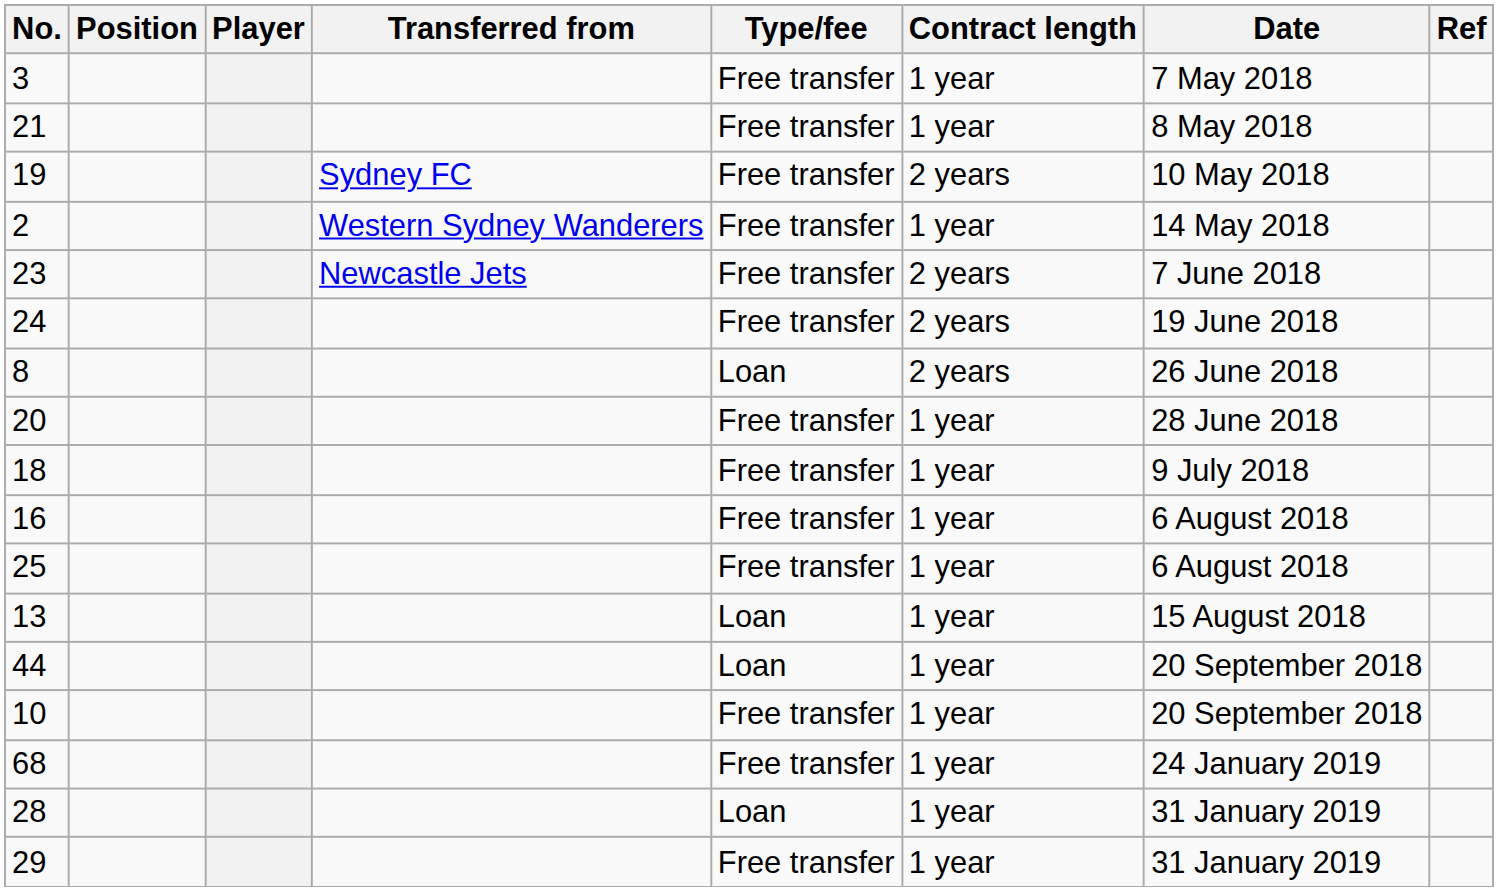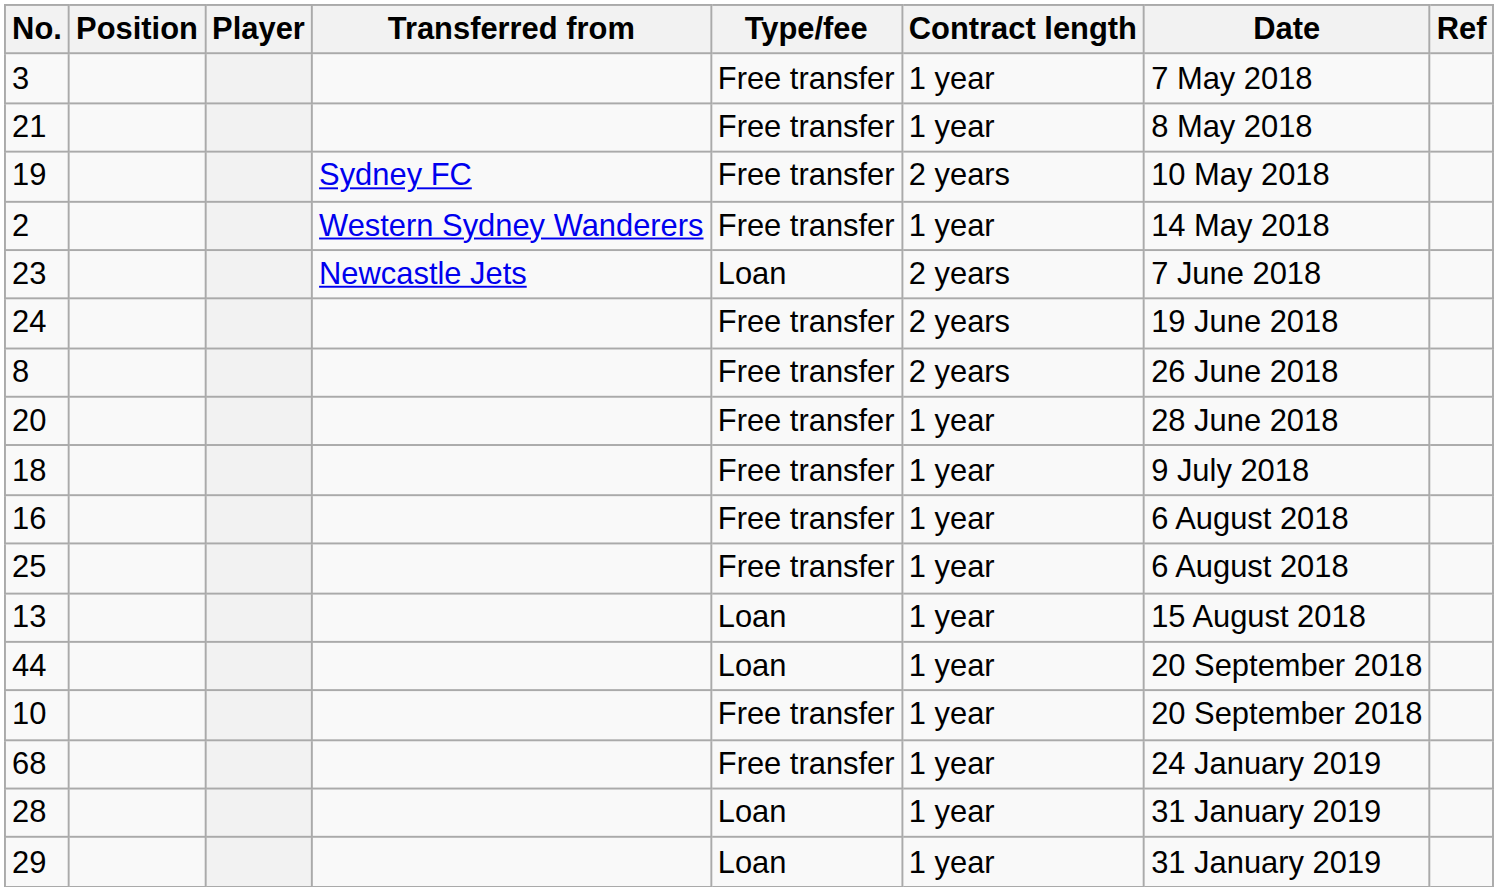23 | Type/fee: Free transfer -> Loan
8 | Type/fee: Loan -> Free transfer
29 | Type/fee: Free transfer -> Loan
